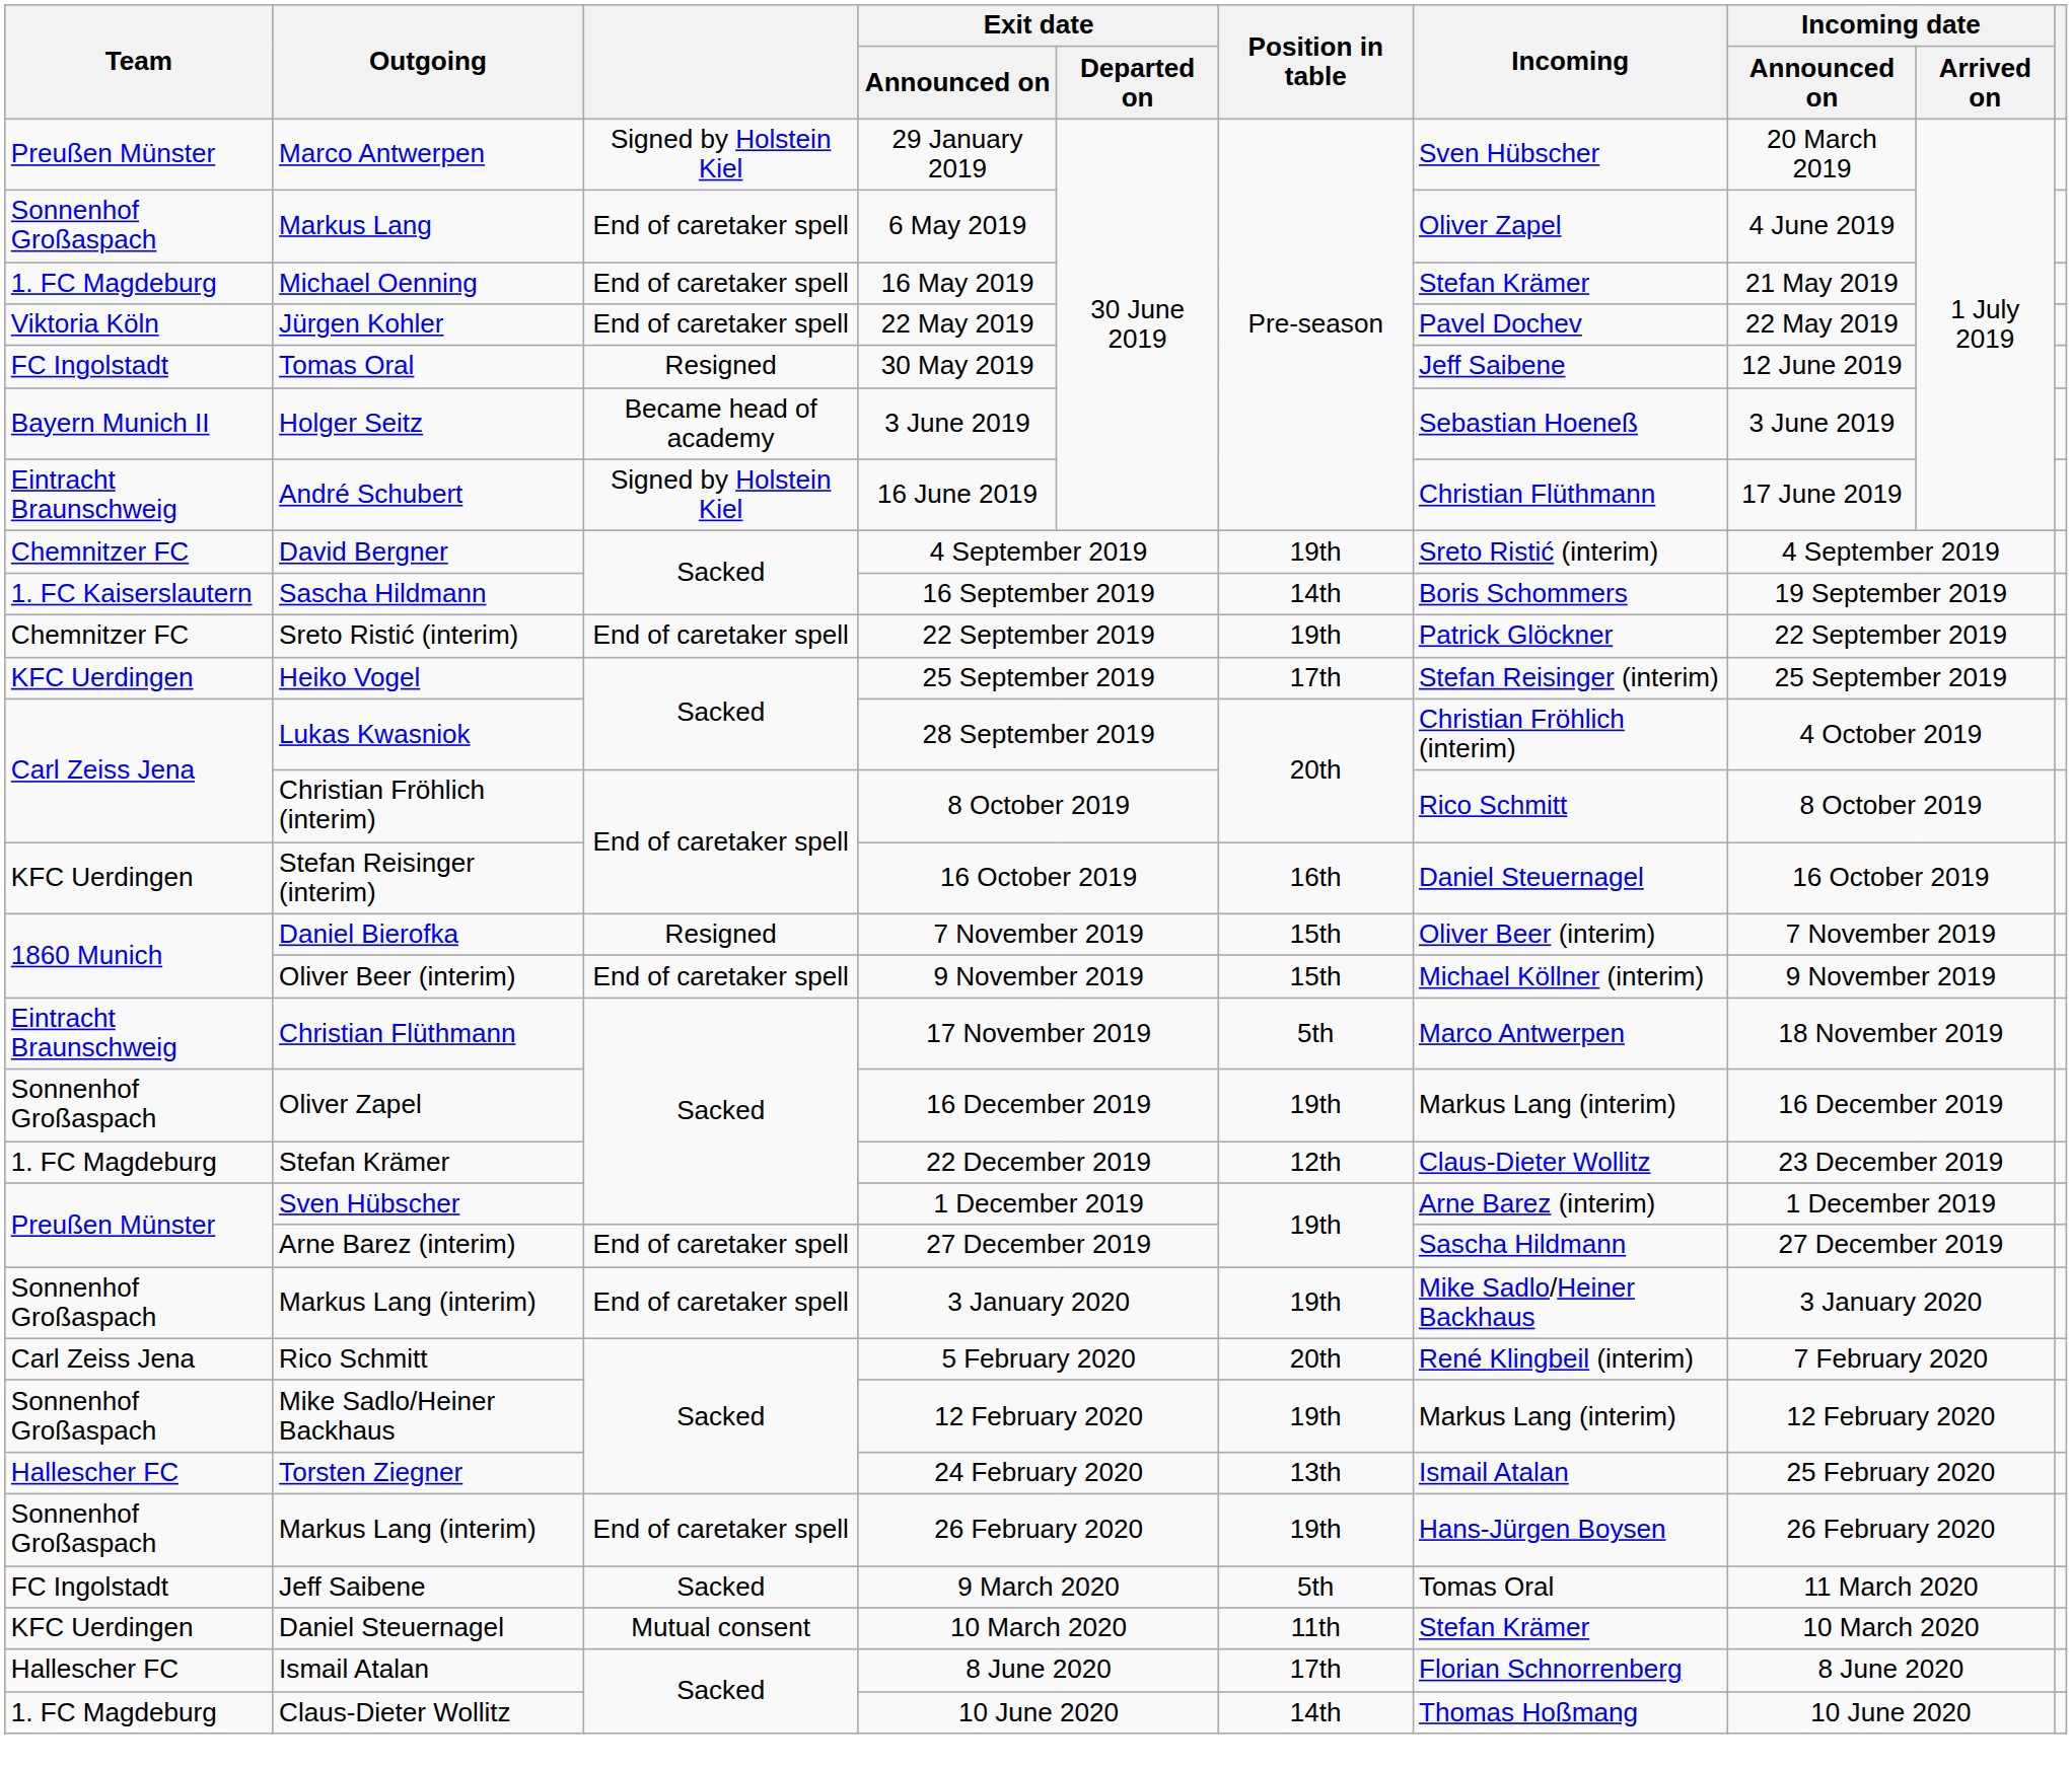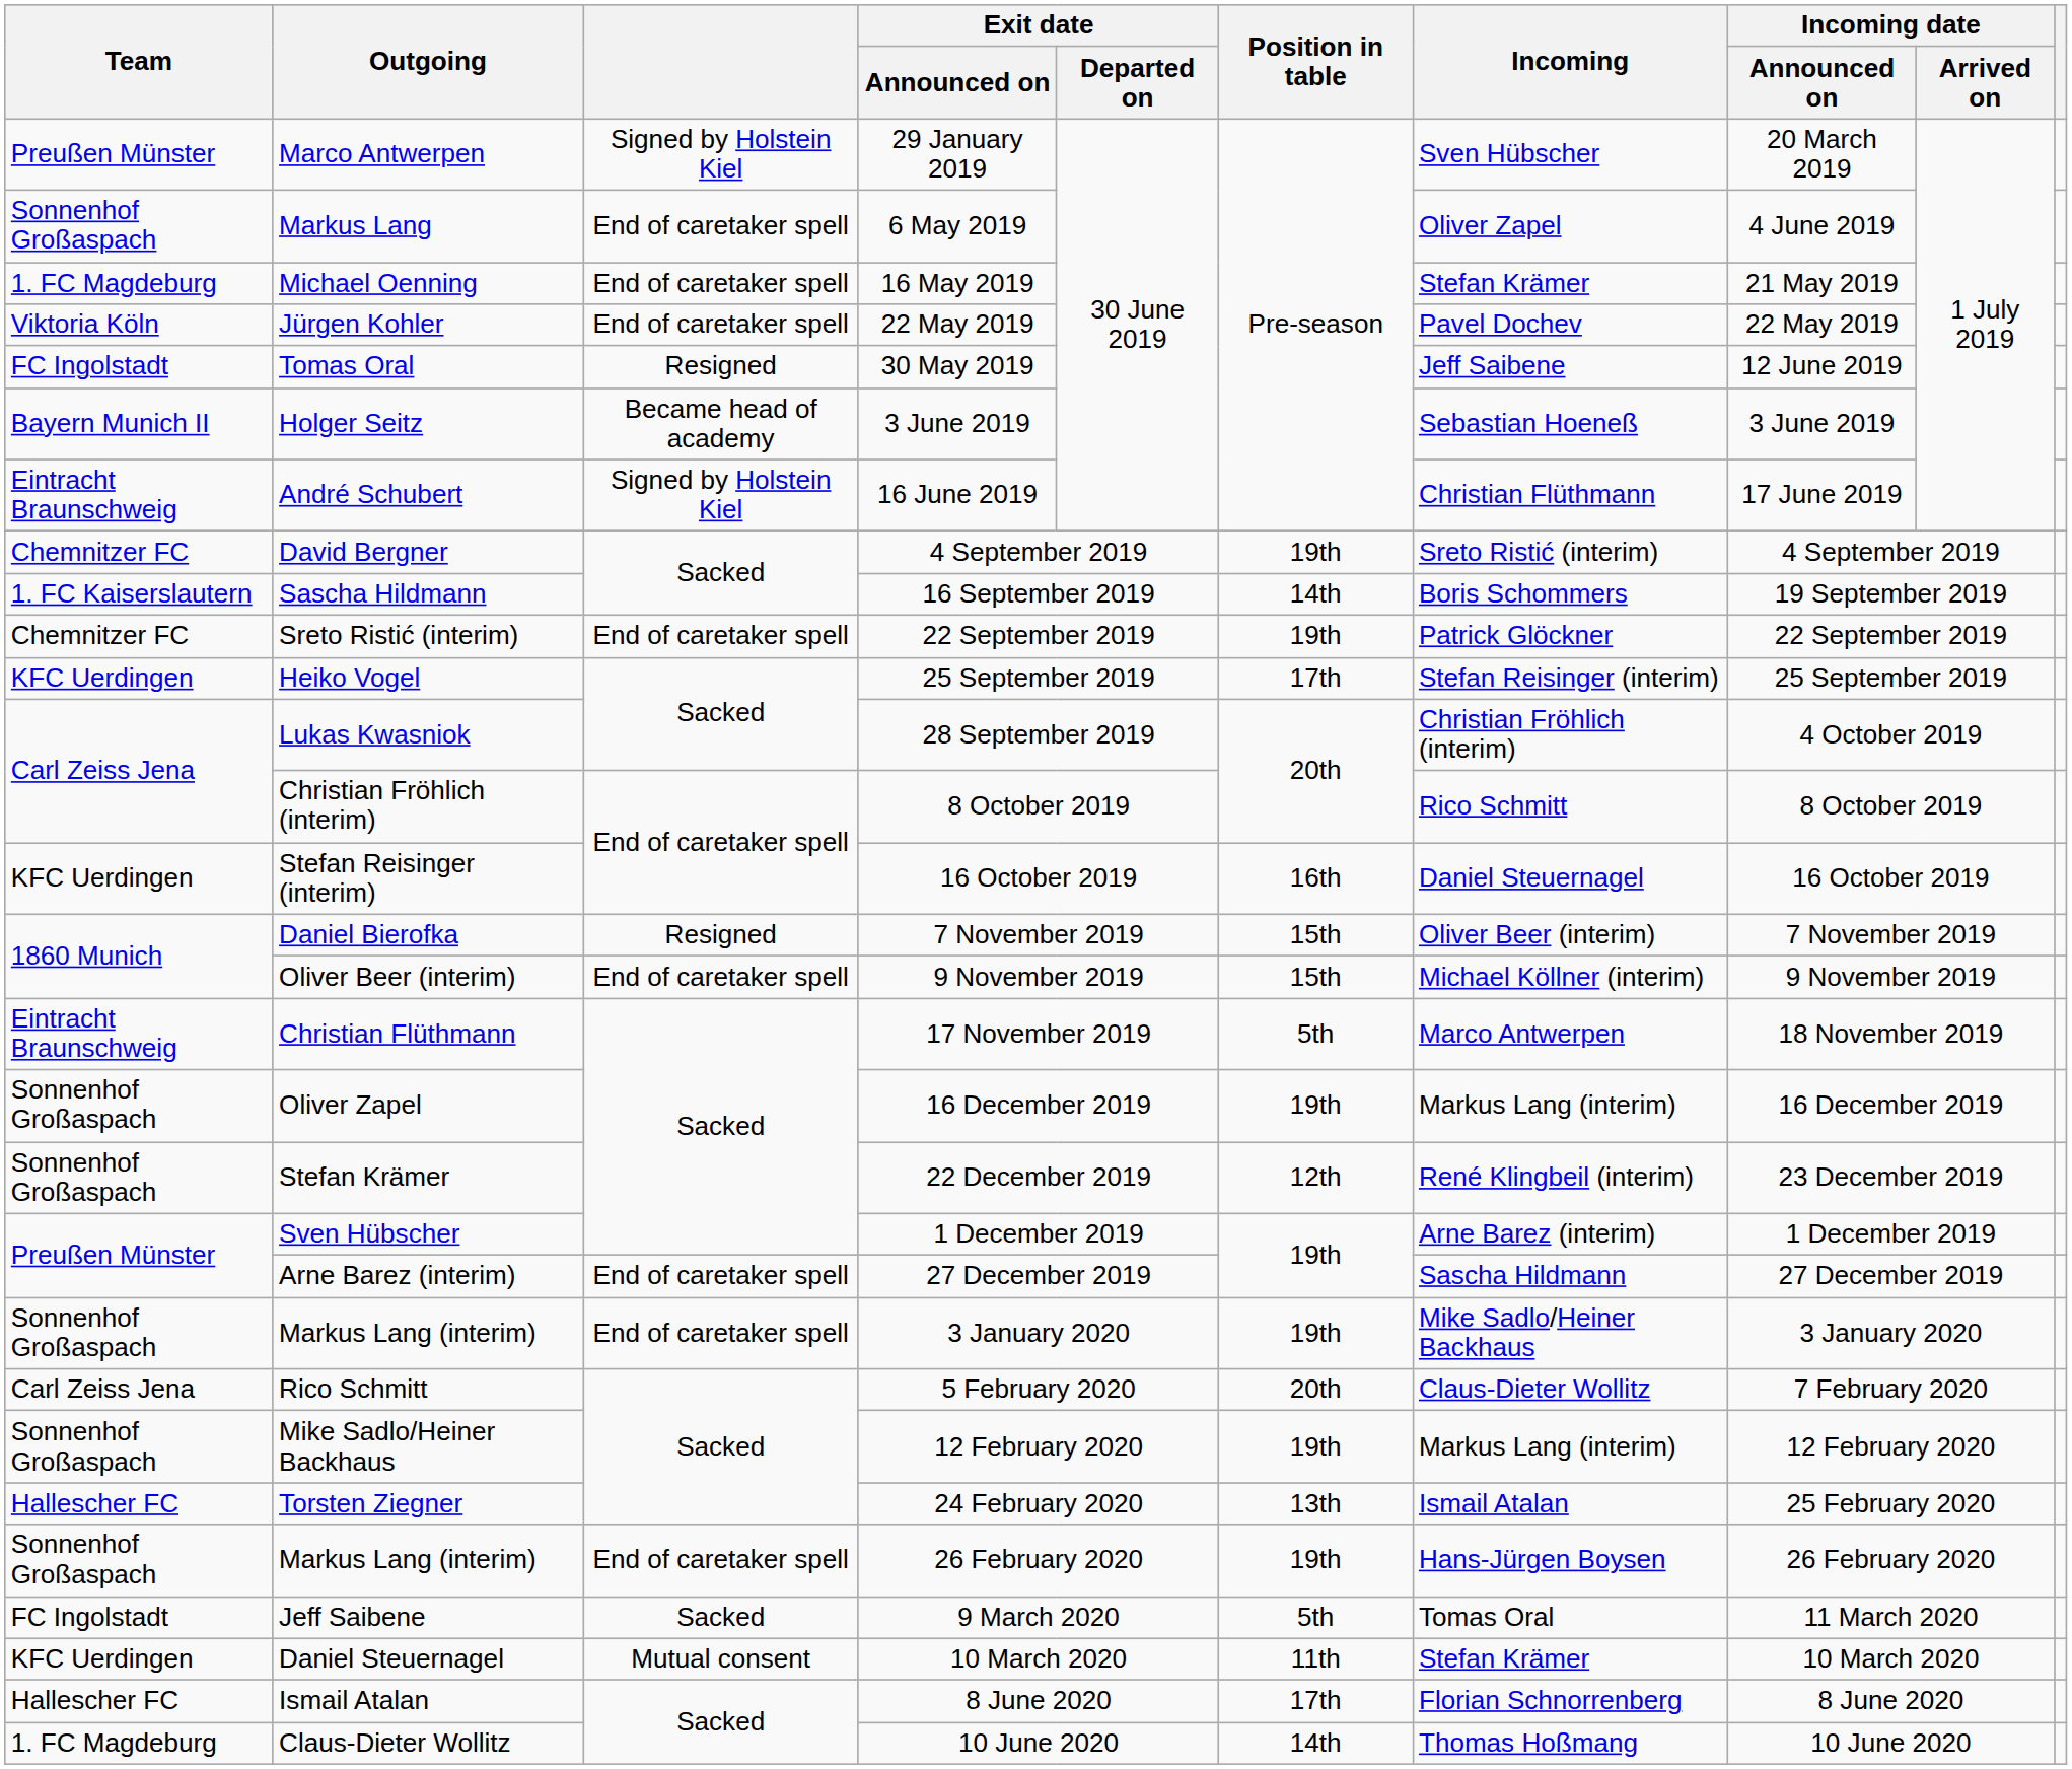22 December 2019 | Team: 1. FC Magdeburg -> Sonnenhof Großaspach
22 December 2019 | Incoming: Claus-Dieter Wollitz -> René Klingbeil (interim)
5 February 2020 | Incoming: René Klingbeil (interim) -> Claus-Dieter Wollitz
